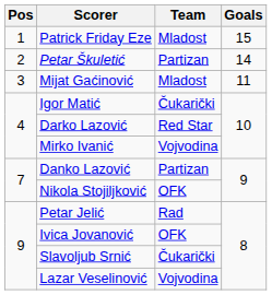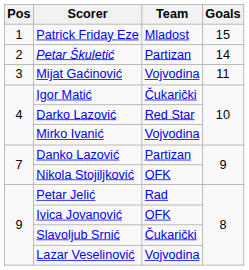Mijat Gaćinović | Team: Mladost -> Vojvodina
